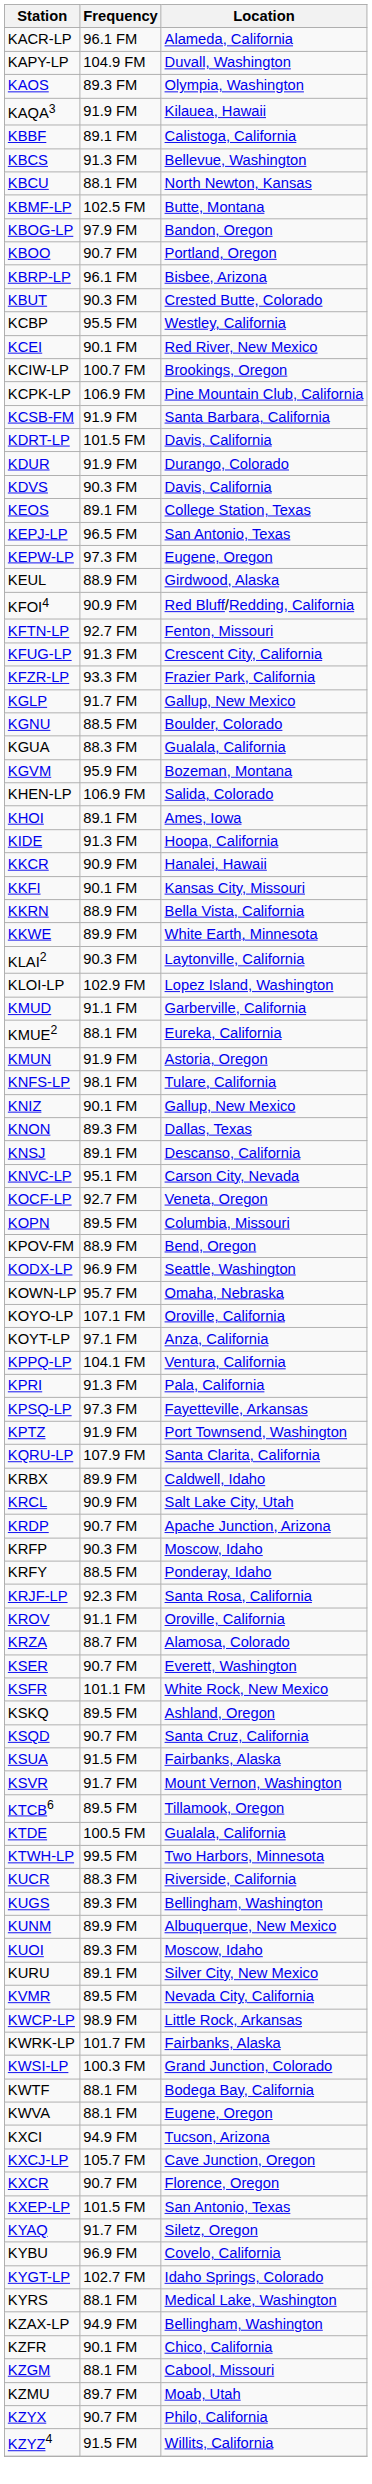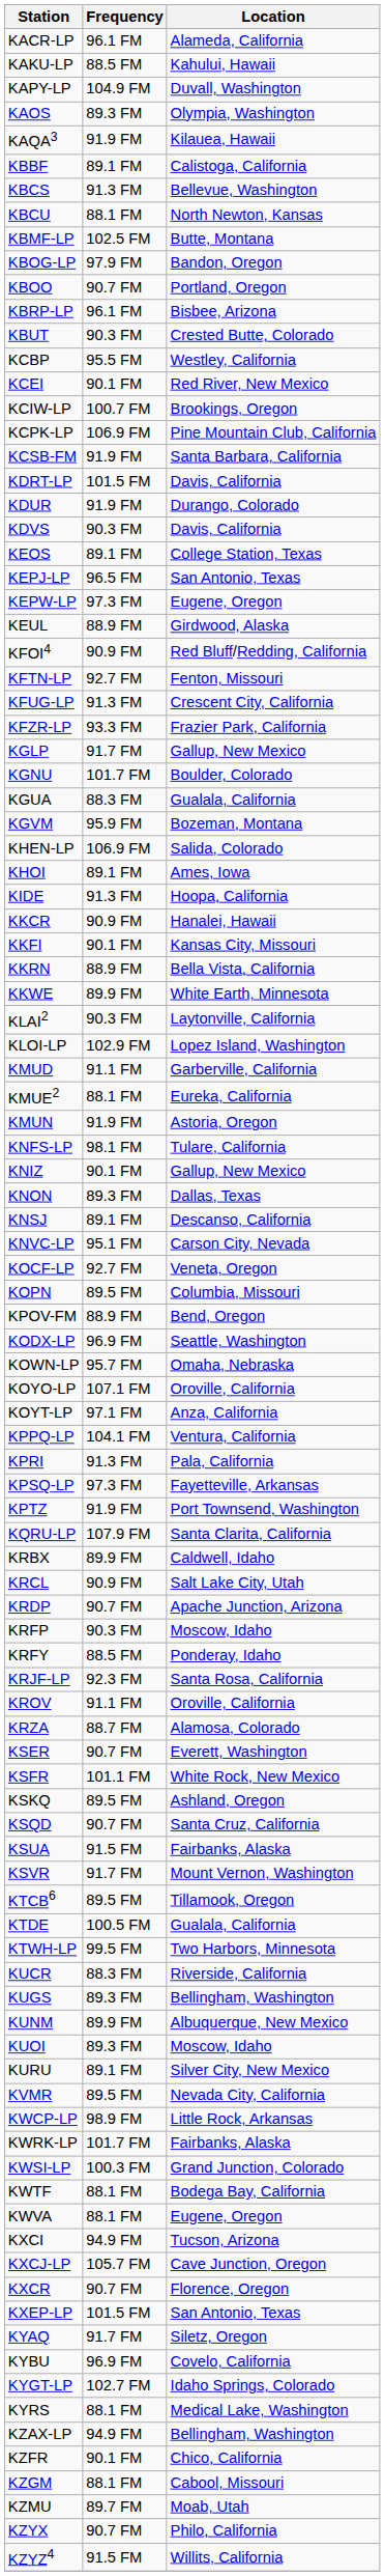+ row: KAKU-LP | 88.5 FM | Kahului, Hawaii
KGNU | Frequency: 88.5 FM -> 101.7 FM
